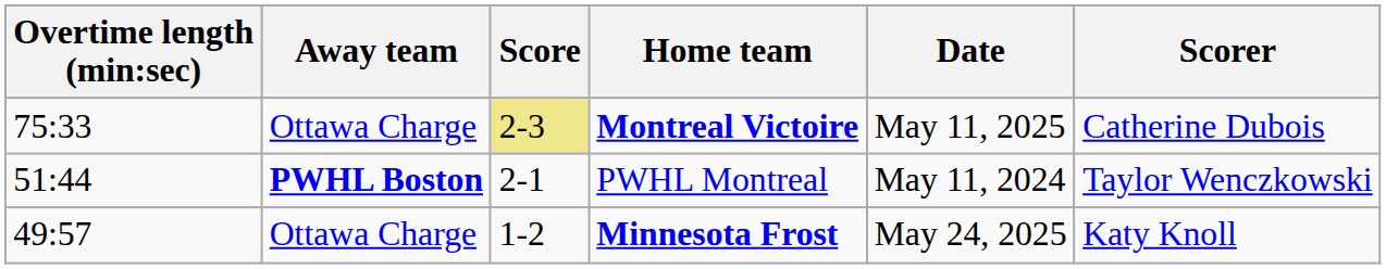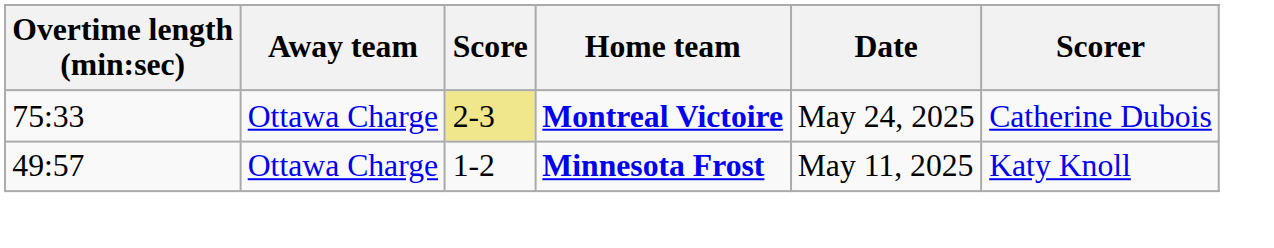Montreal Victoire | Date: May 11, 2025 -> May 24, 2025
- row: 51:44 | PWHL Boston | 2-1 | PWHL Montreal | May 11, 2024 | Taylor Wenczkowski
Minnesota Frost | Date: May 24, 2025 -> May 11, 2025
